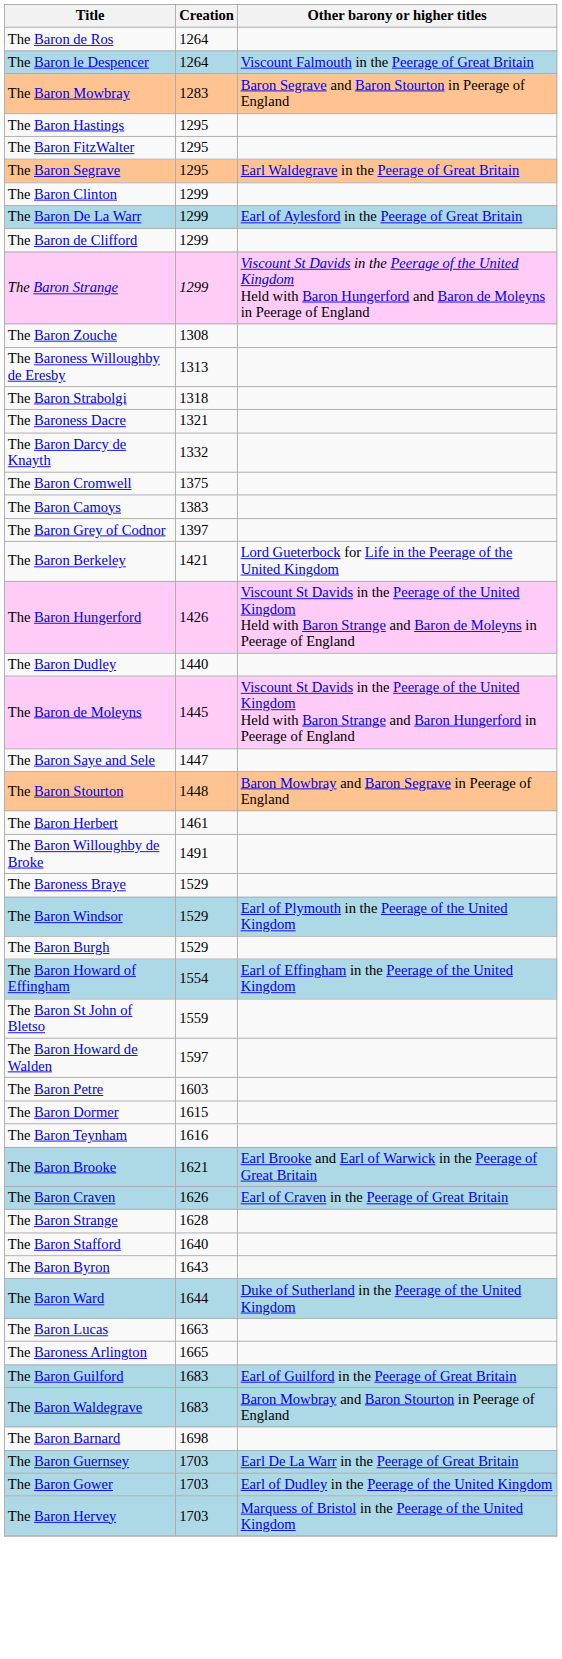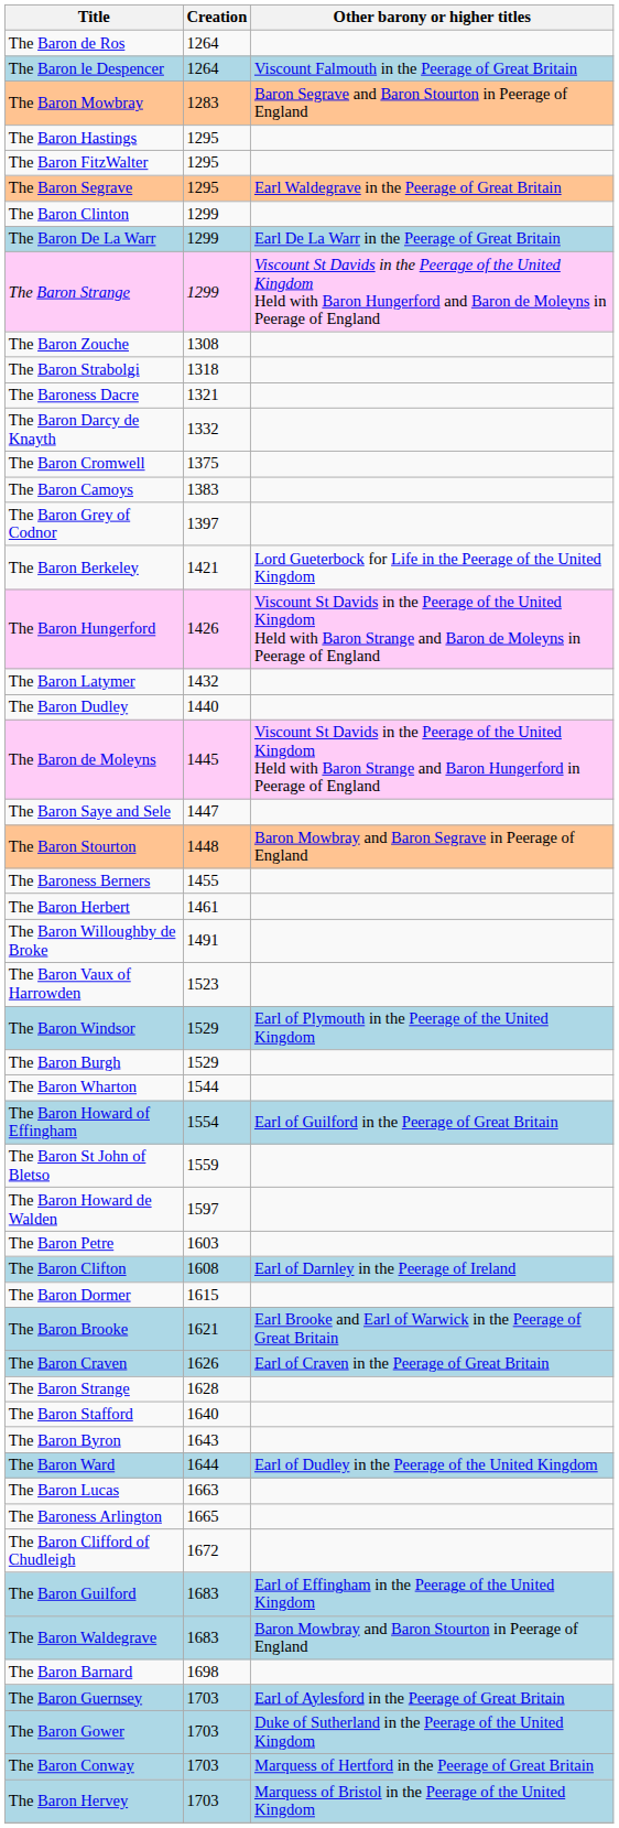The Baron De La Warr | Other barony or higher titles: Earl of Aylesford in the Peerage of Great Britain -> Earl De La Warr in the Peerage of Great Britain
- row: The Baron de Clifford | 1299
- row: The Baroness Willoughby de Eresby | 1313
+ row: The Baron Latymer | 1432
+ row: The Baroness Berners | 1455
+ row: The Baron Vaux of Harrowden | 1523
- row: The Baroness Braye | 1529
+ row: The Baron Wharton | 1544
The Baron Howard of Effingham | Other barony or higher titles: Earl of Effingham in the Peerage of the United Kingdom -> Earl of Guilford in the Peerage of Great Britain
+ row: The Baron Clifton | 1608 | Earl of Darnley in the Peerage of Ireland
- row: The Baron Teynham | 1616
The Baron Ward | Other barony or higher titles: Duke of Sutherland in the Peerage of the United Kingdom -> Earl of Dudley in the Peerage of the United Kingdom
+ row: The Baron Clifford of Chudleigh | 1672
The Baron Guilford | Other barony or higher titles: Earl of Guilford in the Peerage of Great Britain -> Earl of Effingham in the Peerage of the United Kingdom
The Baron Guernsey | Other barony or higher titles: Earl De La Warr in the Peerage of Great Britain -> Earl of Aylesford in the Peerage of Great Britain
The Baron Gower | Other barony or higher titles: Earl of Dudley in the Peerage of the United Kingdom -> Duke of Sutherland in the Peerage of the United Kingdom
+ row: The Baron Conway | 1703 | Marquess of Hertford in the Peerage of Great Britain
